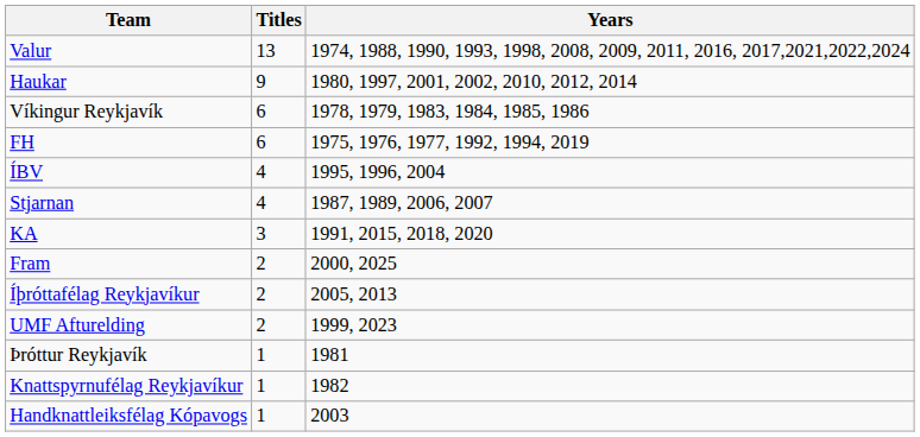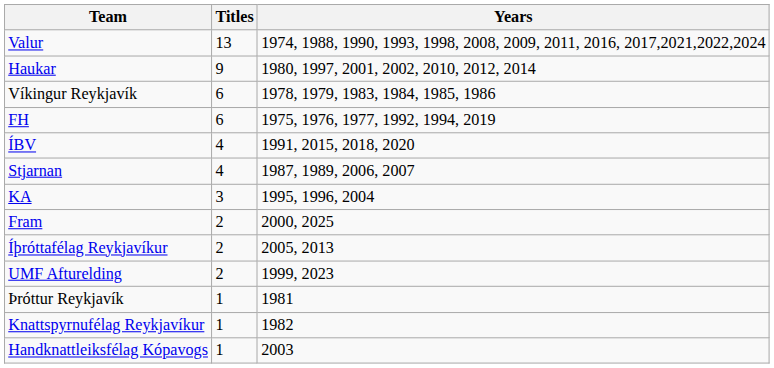ÍBV | Years: 1995, 1996, 2004 -> 1991, 2015, 2018, 2020
KA | Years: 1991, 2015, 2018, 2020 -> 1995, 1996, 2004
